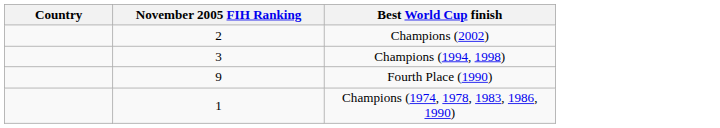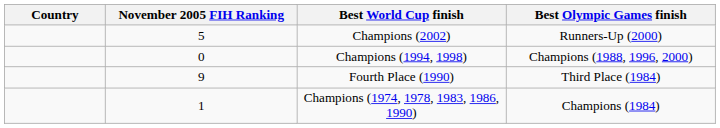+ column: Best Olympic Games finish | Runners-Up (2000) | Champions (1988, 1996, 2000) | Third Place (1984) | Champions (1984)
Champions (2002) | November 2005 FIH Ranking: 2 -> 5
Champions (1994, 1998) | November 2005 FIH Ranking: 3 -> 0
